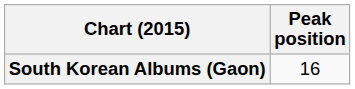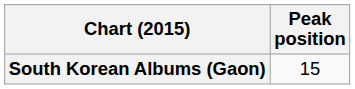South Korean Albums (Gaon) | Peak position: 16 -> 15
